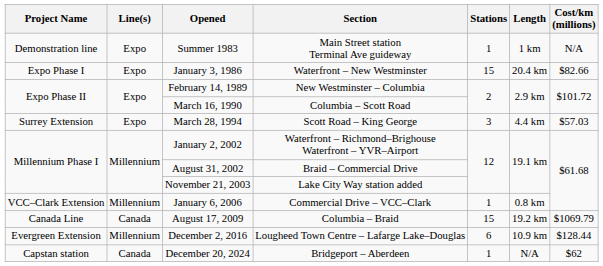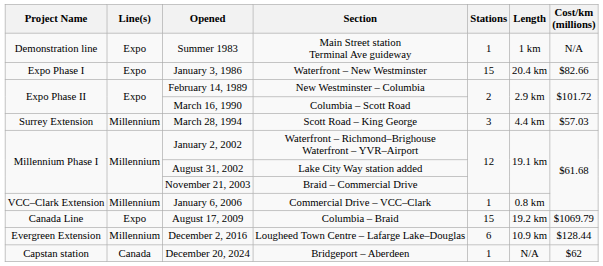March 28, 1994 | Line(s): Expo -> Millennium
August 31, 2002 | Section: Braid – Commercial Drive -> Lake City Way station added
November 21, 2003 | Section: Lake City Way station added -> Braid – Commercial Drive
August 17, 2009 | Line(s): Canada -> Expo
